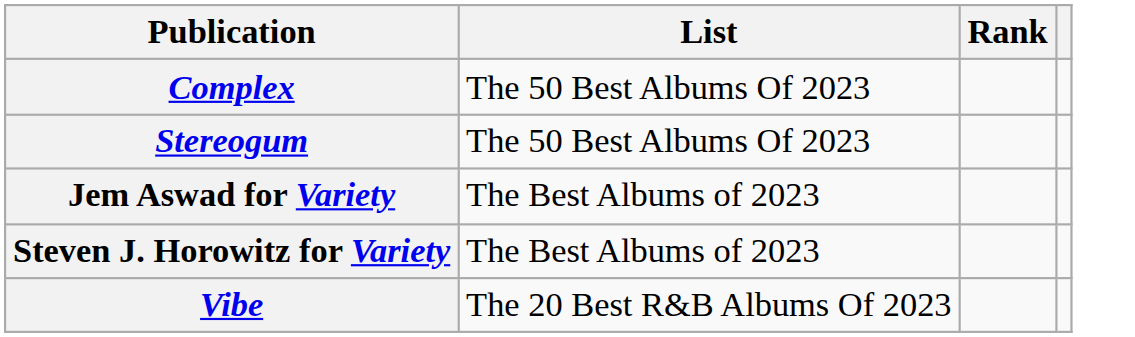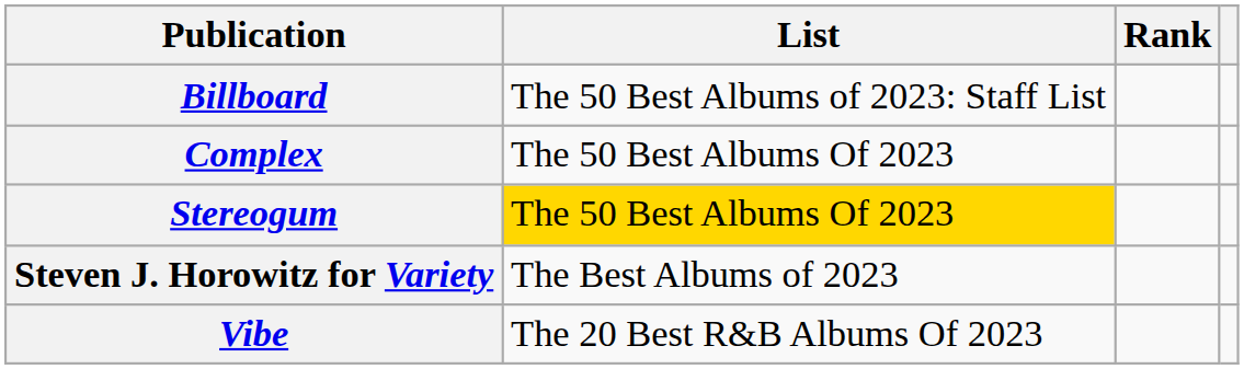+ row: Billboard | The 50 Best Albums of 2023: Staff List
Stereogum | List: no background -> gold background
- row: Jem Aswad for Variety | The Best Albums of 2023
